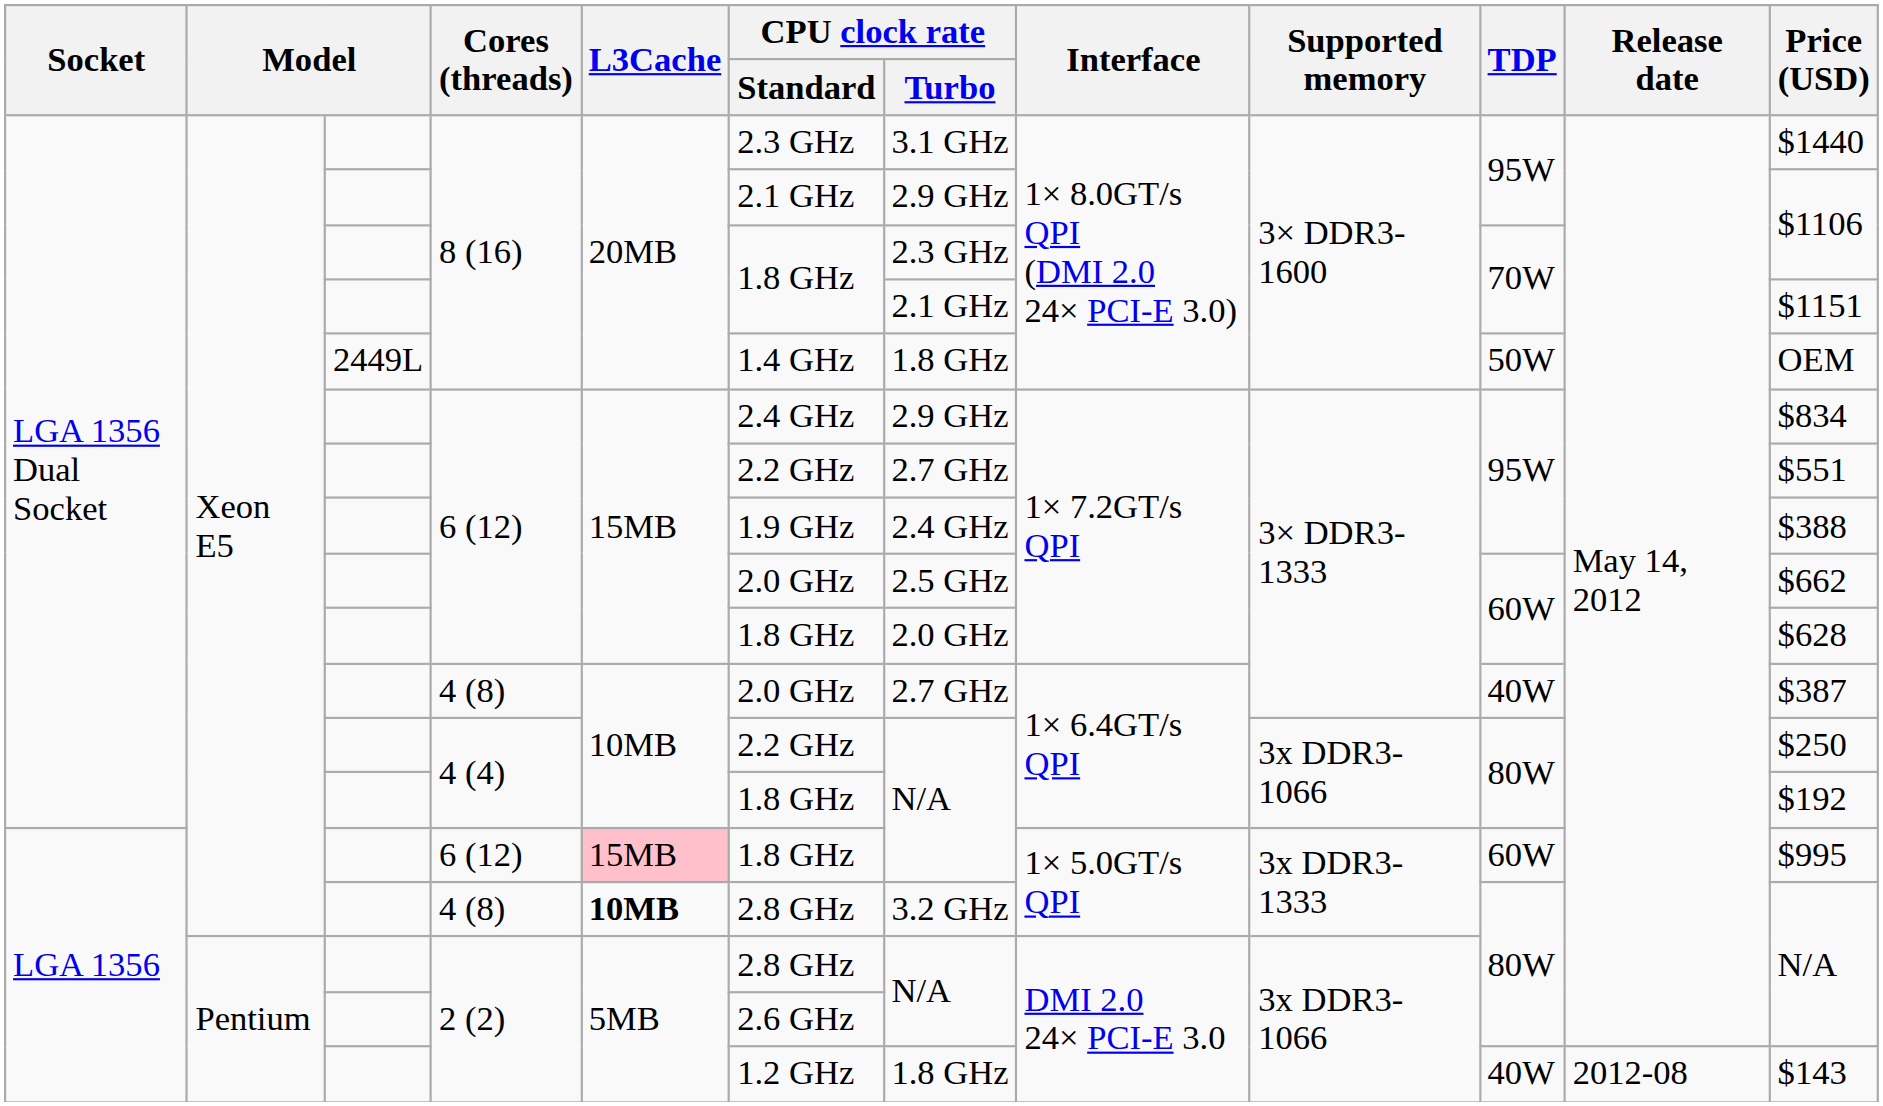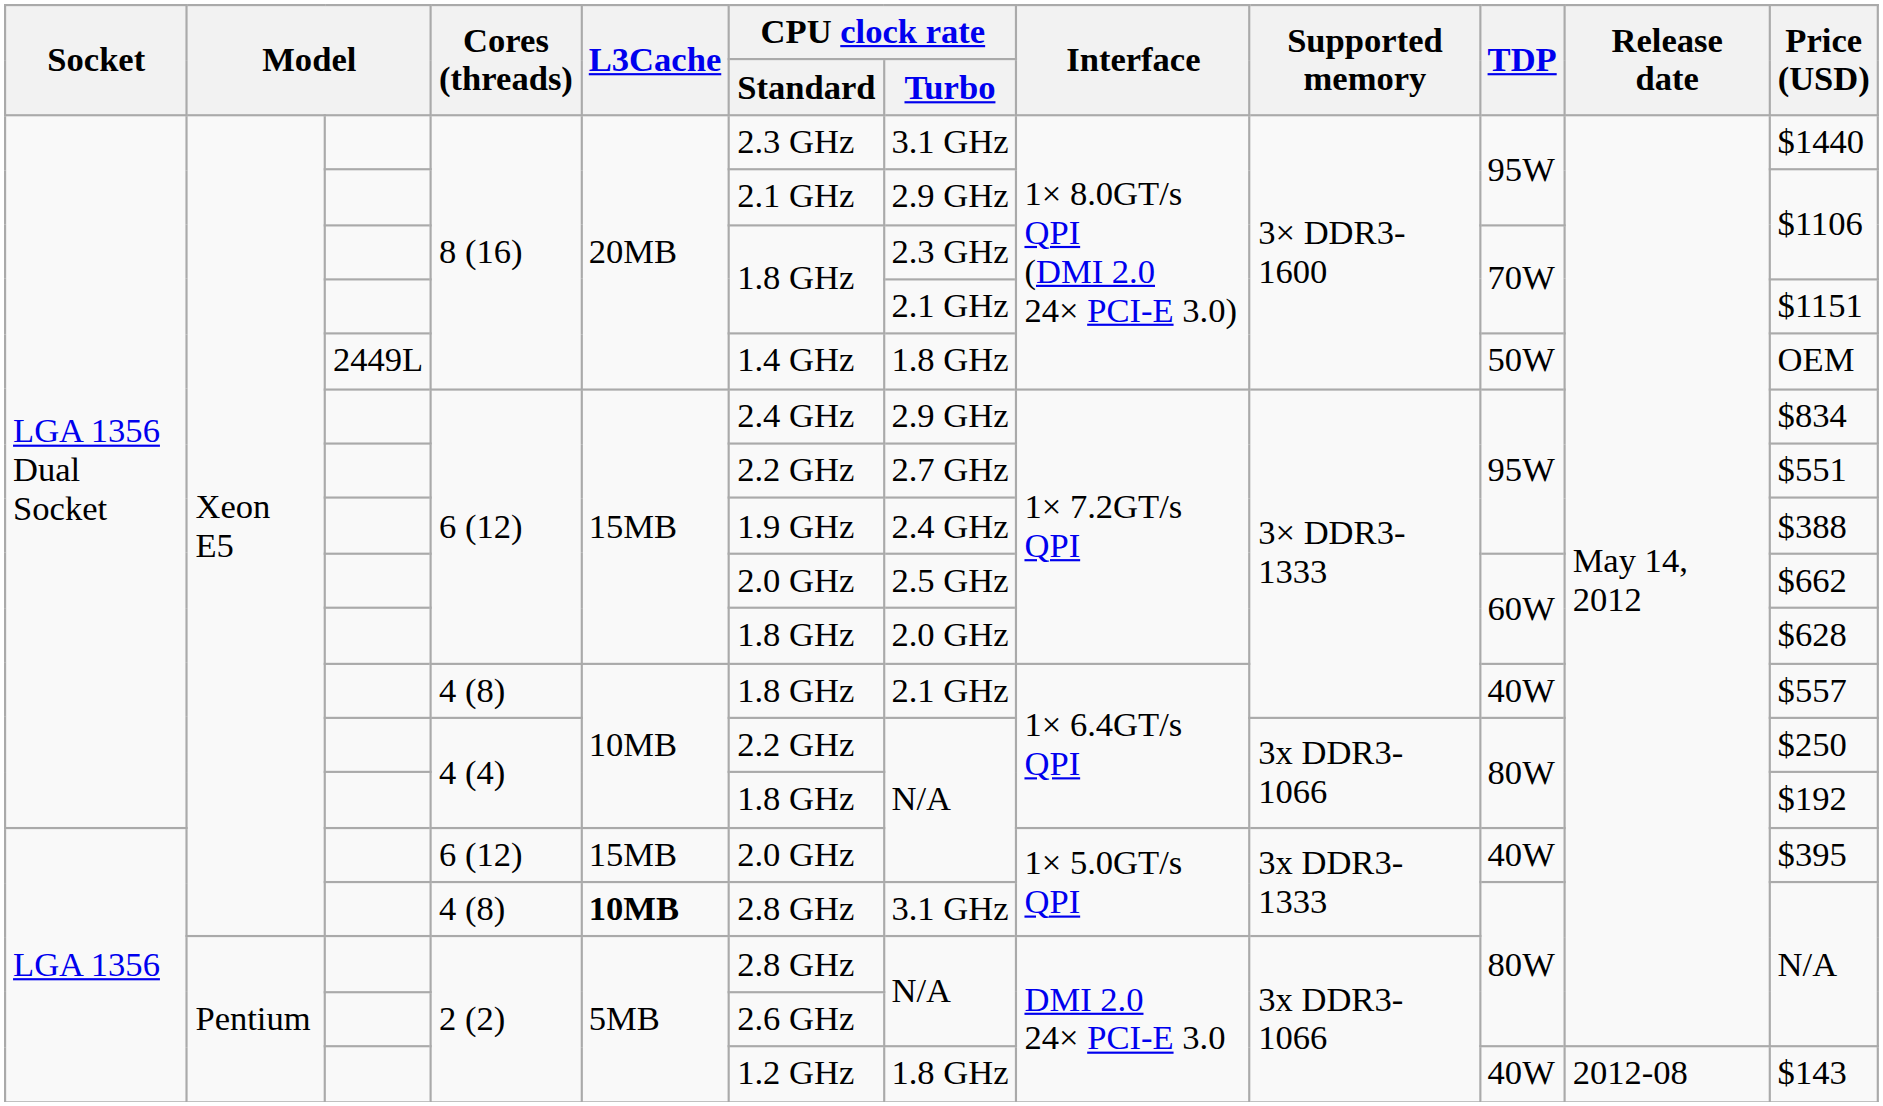LGA 1356 Dual Socket / 4 (8) | CPU clock rate / Standard: 2.0 GHz -> 1.8 GHz
LGA 1356 Dual Socket / 4 (8) | CPU clock rate / Turbo: 2.7 GHz -> 2.1 GHz
LGA 1356 Dual Socket / 4 (8) | Price (USD): $387 -> $557
LGA 1356 / 6 (12) | L3Cache: pink background -> no background
LGA 1356 / 6 (12) | CPU clock rate / Standard: 1.8 GHz -> 2.0 GHz
LGA 1356 / 6 (12) | TDP: 60W -> 40W
LGA 1356 / 6 (12) | Price (USD): $995 -> $395
LGA 1356 / 4 (8) | CPU clock rate / Turbo: 3.2 GHz -> 3.1 GHz
